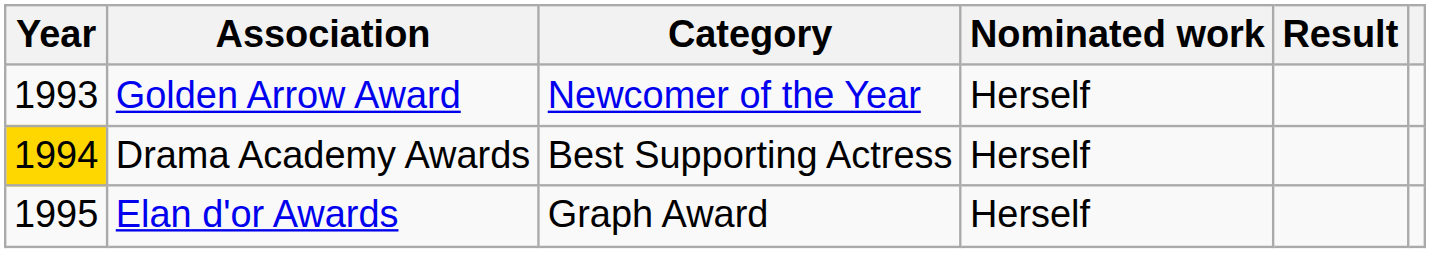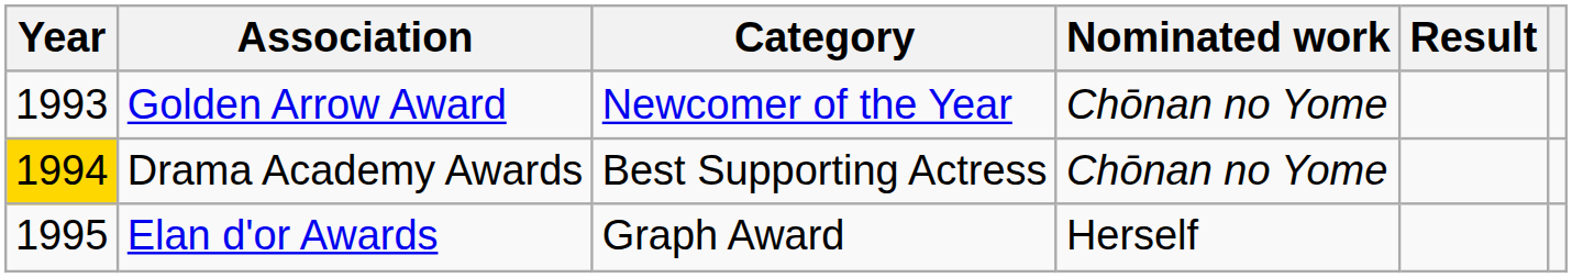Golden Arrow Award | Nominated work: Herself -> Chōnan no Yome
Drama Academy Awards | Nominated work: Herself -> Chōnan no Yome
